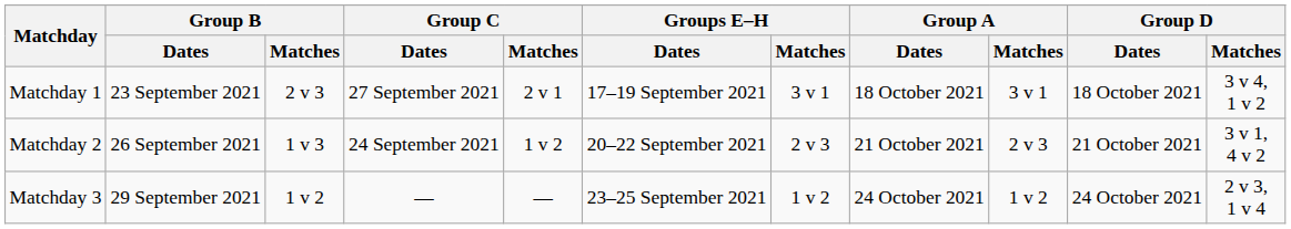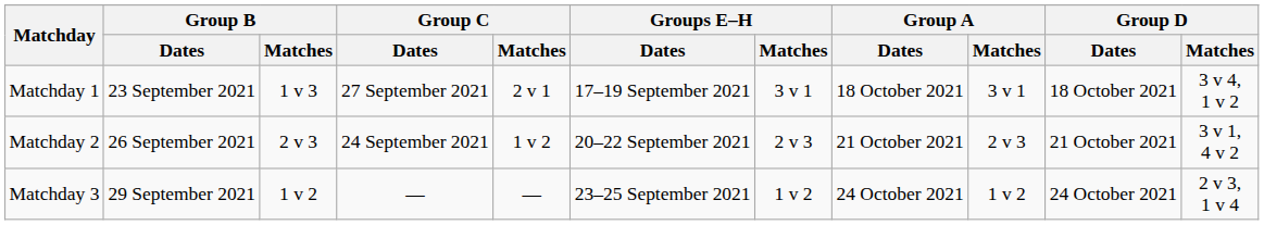Matchday 1 | Group B / Matches: 2 v 3 -> 1 v 3
Matchday 2 | Group B / Matches: 1 v 3 -> 2 v 3
